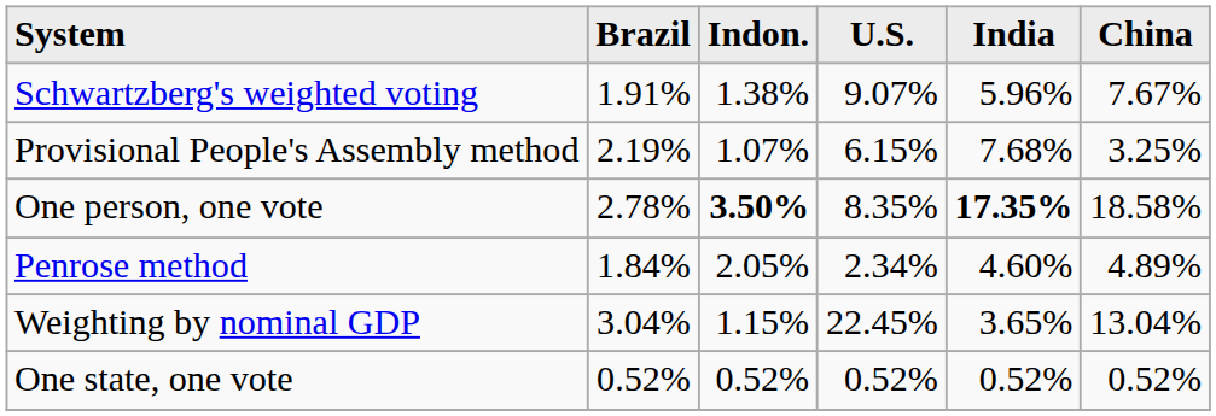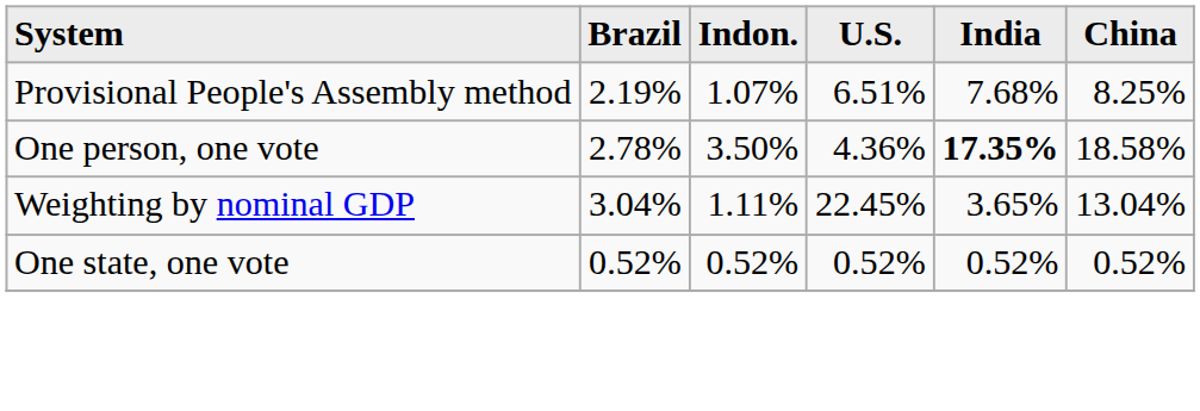- row: Schwartzberg's weighted voting | 1.91% | 1.38% | 9.07% | 5.96% | 7.67%
Provisional People's Assembly method | U.S.: 6.15% -> 6.51%
Provisional People's Assembly method | China: 3.25% -> 8.25%
One person, one vote | Indon.: bold -> normal
One person, one vote | U.S.: 8.35% -> 4.36%
- row: Penrose method | 1.84% | 2.05% | 2.34% | 4.60% | 4.89%
Weighting by nominal GDP | Indon.: 1.15% -> 1.11%
